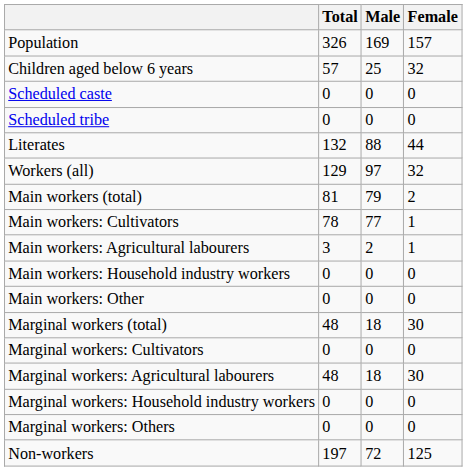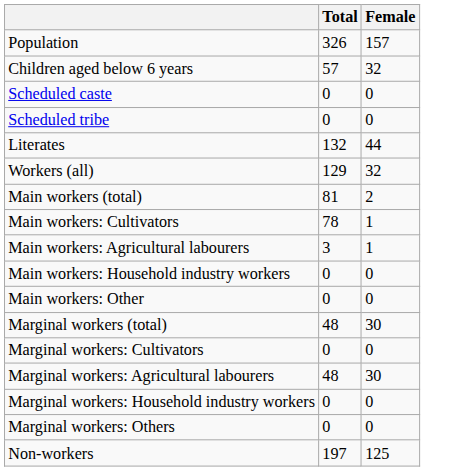- column: Male | 169 | 25 | 0 | 0 | 88 | 97 | 79 | 77 | 2 | 0 | 0 | 18 | 0 | 18 | 0 | 0 | 72
